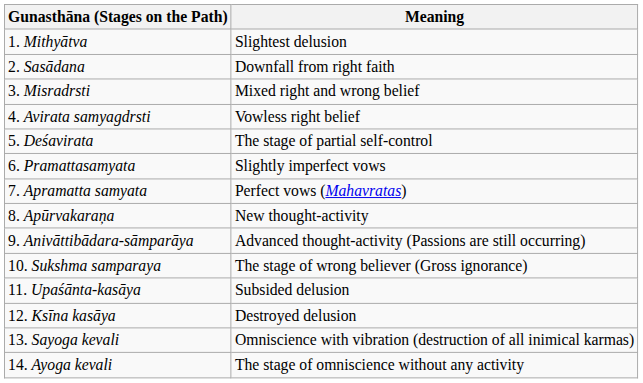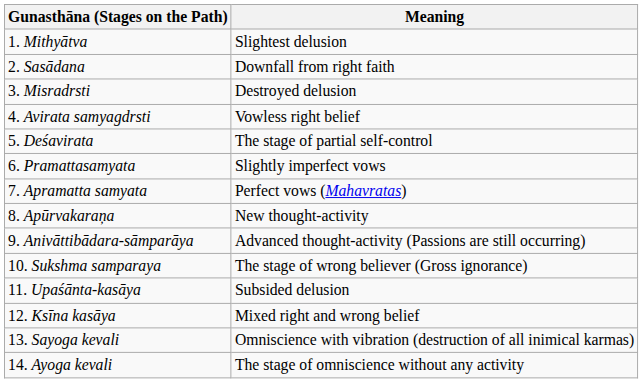3. Misradrsti | Meaning: Mixed right and wrong belief -> Destroyed delusion
12. Ksīna kasāya | Meaning: Destroyed delusion -> Mixed right and wrong belief
